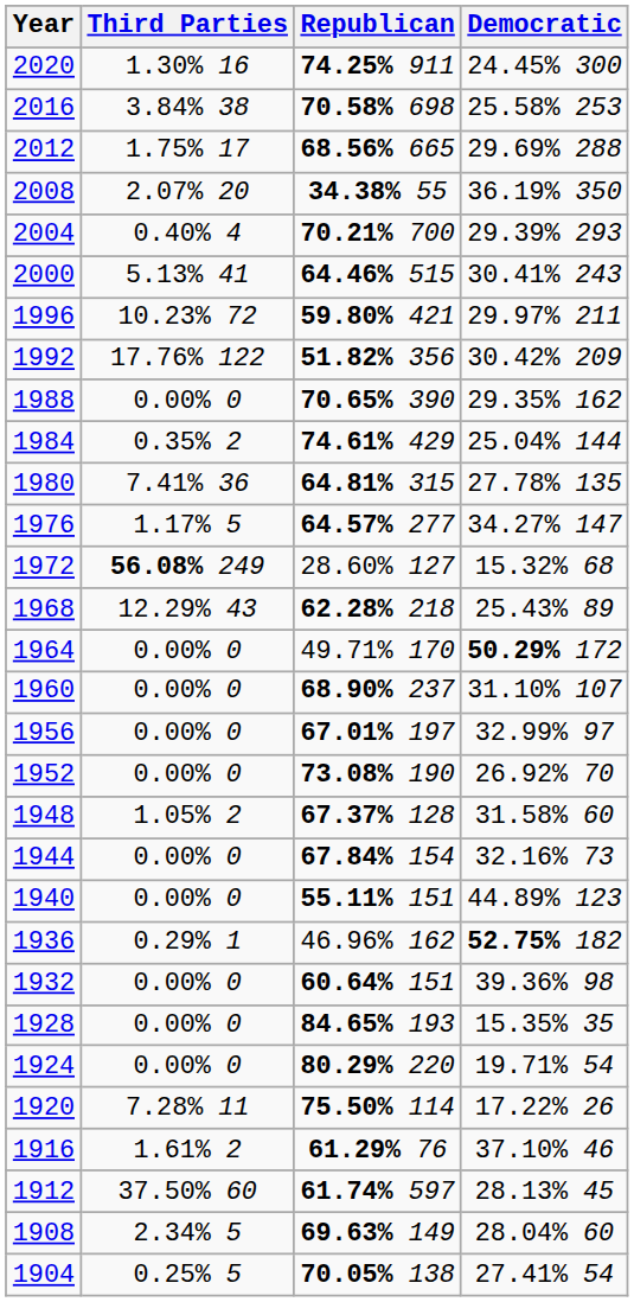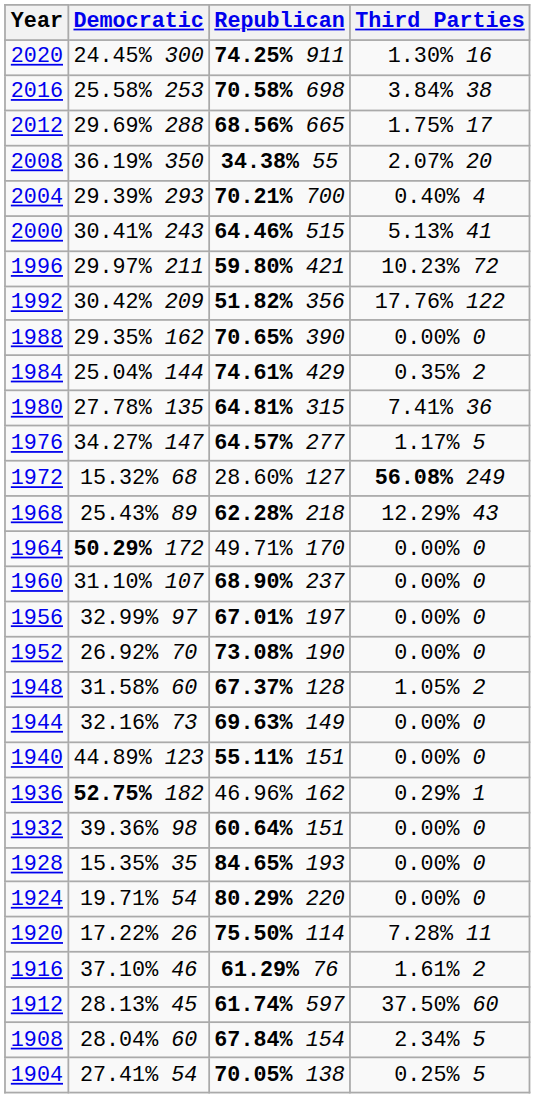columns swapped: Democratic <-> Third Parties
1944 | Republican: 67.84% 154 -> 69.63% 149
1908 | Republican: 69.63% 149 -> 67.84% 154
